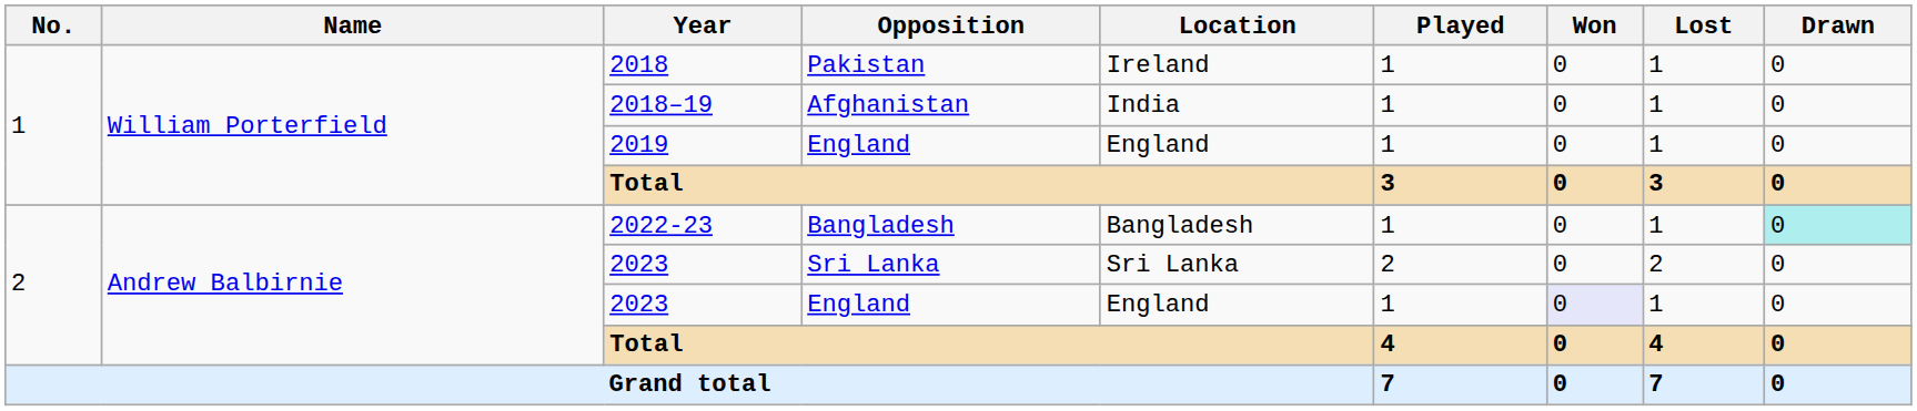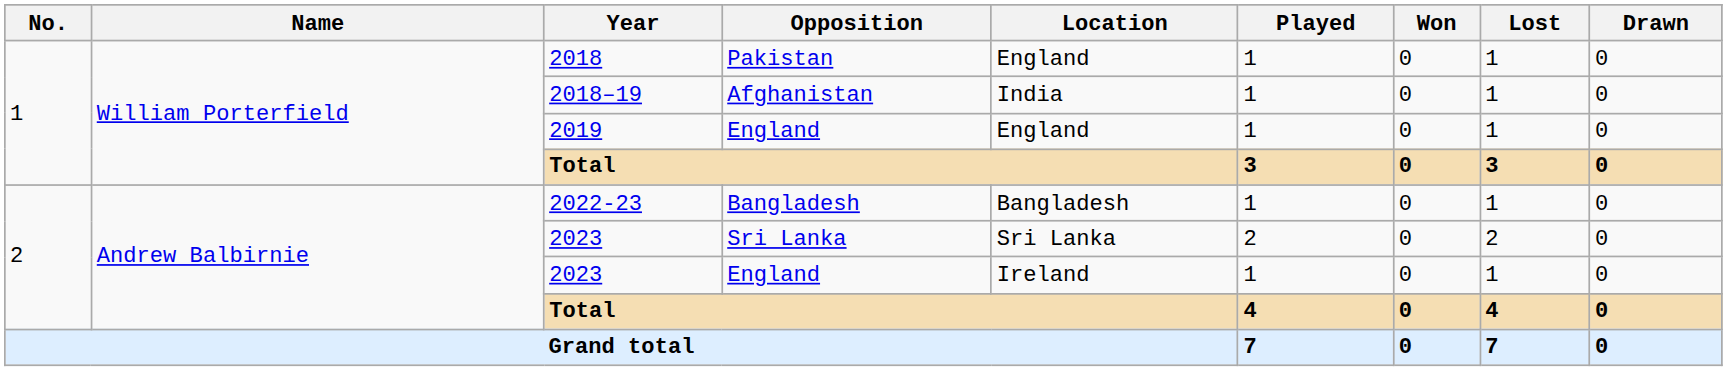2018 | Location: Ireland -> England
2022-23 | Drawn: paleturquoise background -> no background
2023 / England | Location: England -> Ireland
2023 / England | Won: lavender background -> no background
